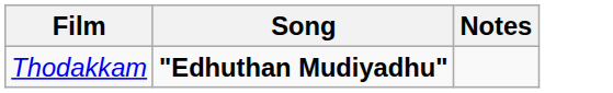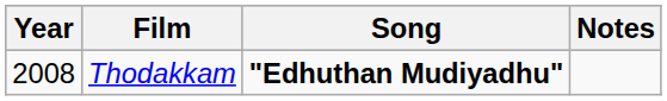+ column: Year | 2008
